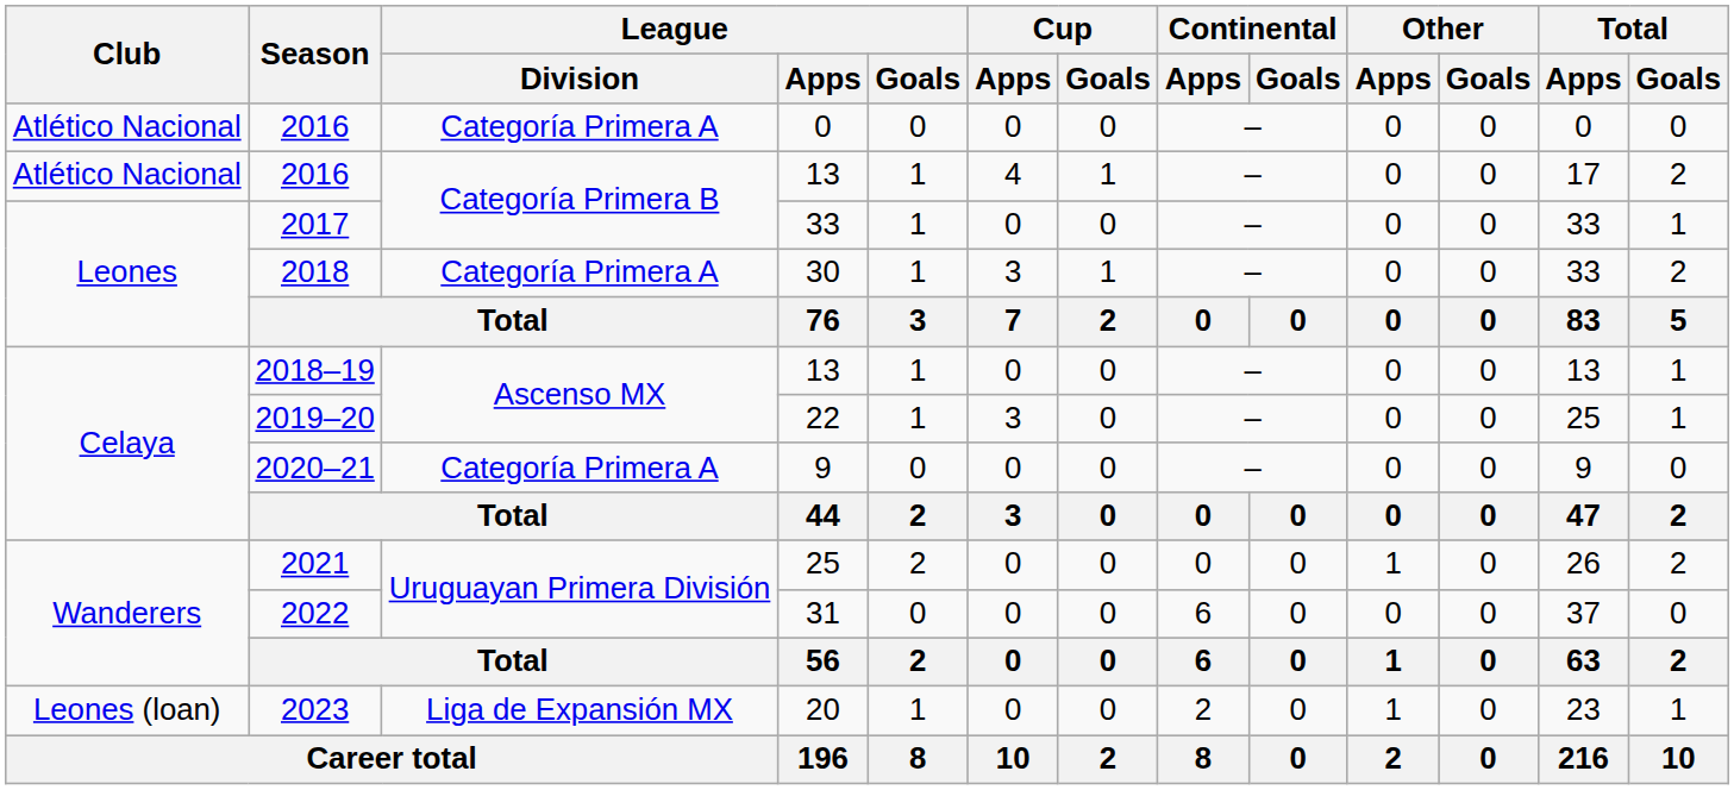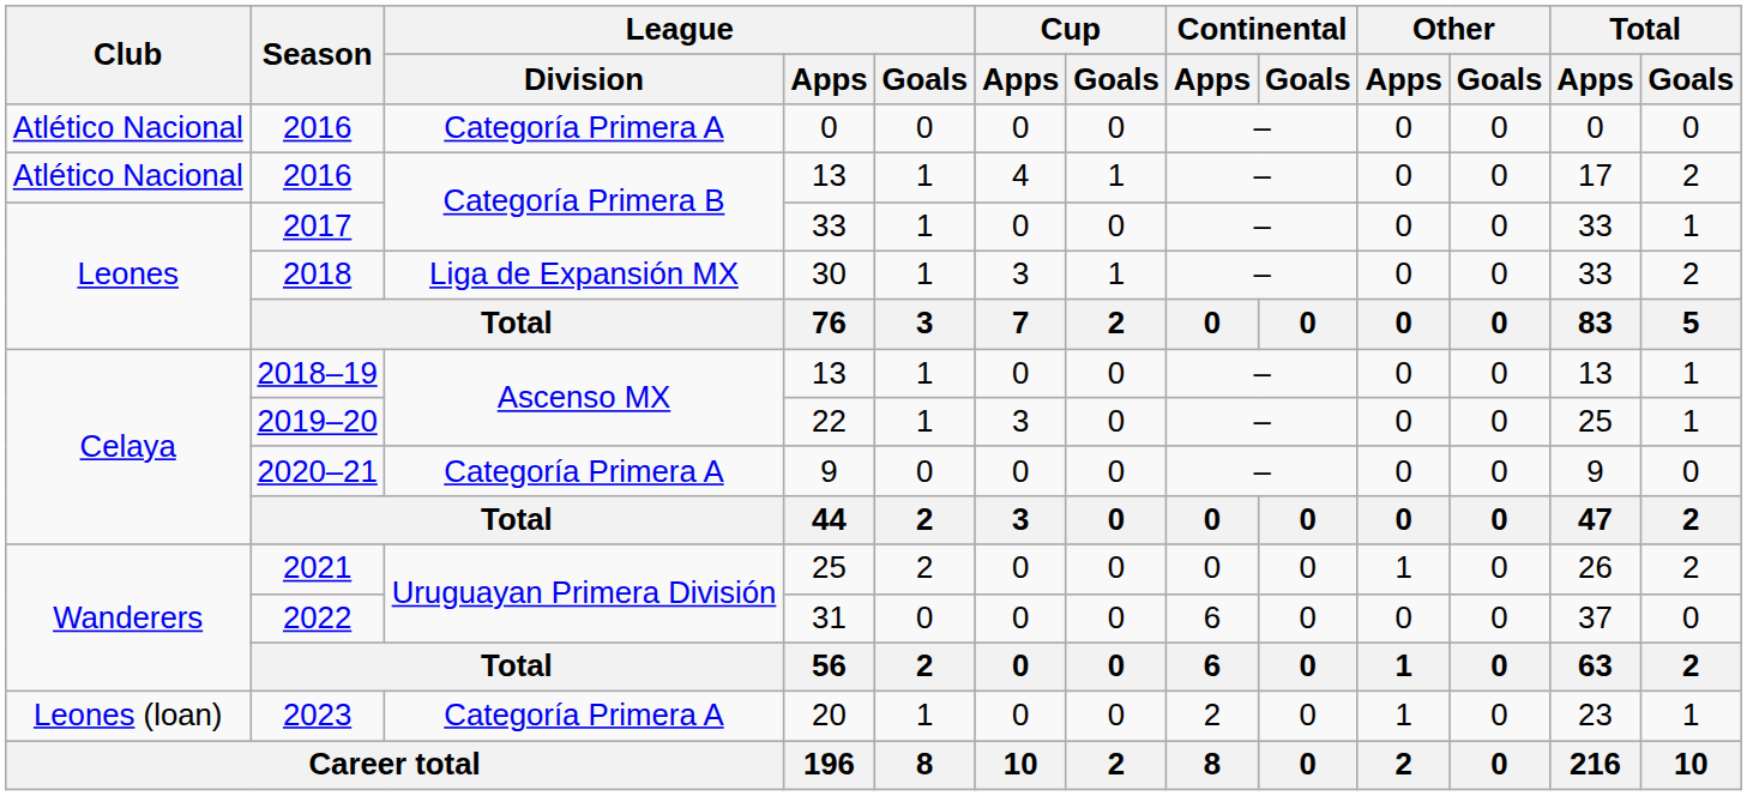2018 | League / Division: Categoría Primera A -> Liga de Expansión MX
2023 | League / Division: Liga de Expansión MX -> Categoría Primera A
